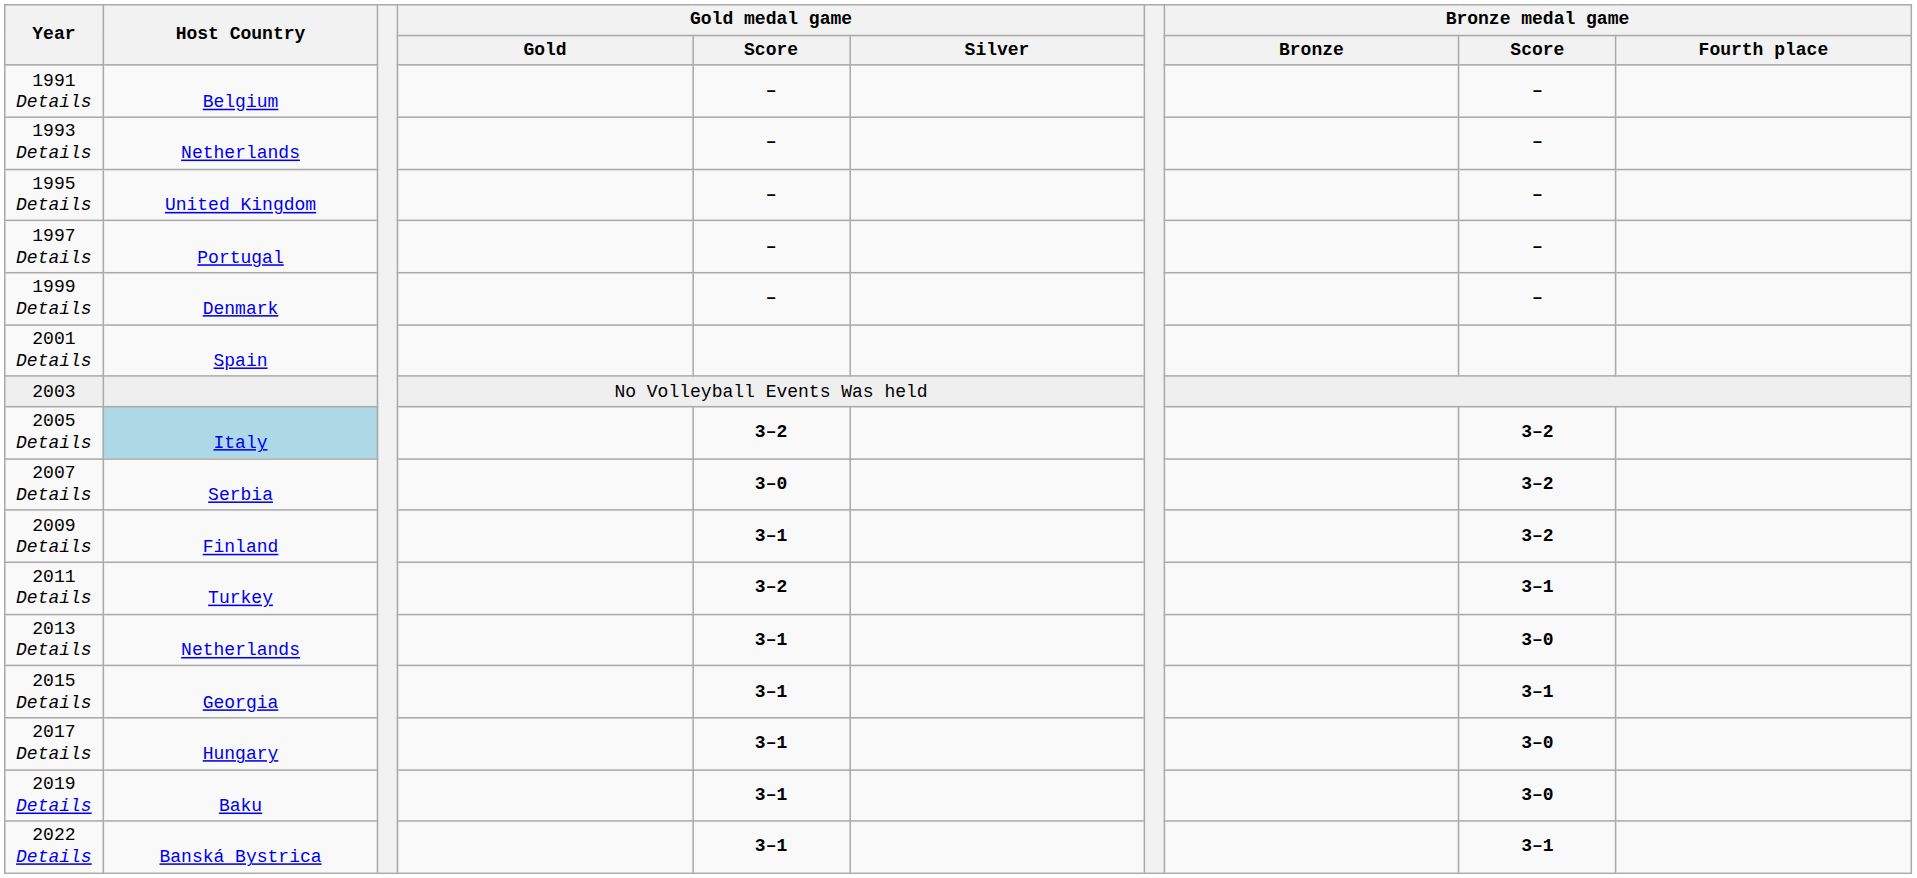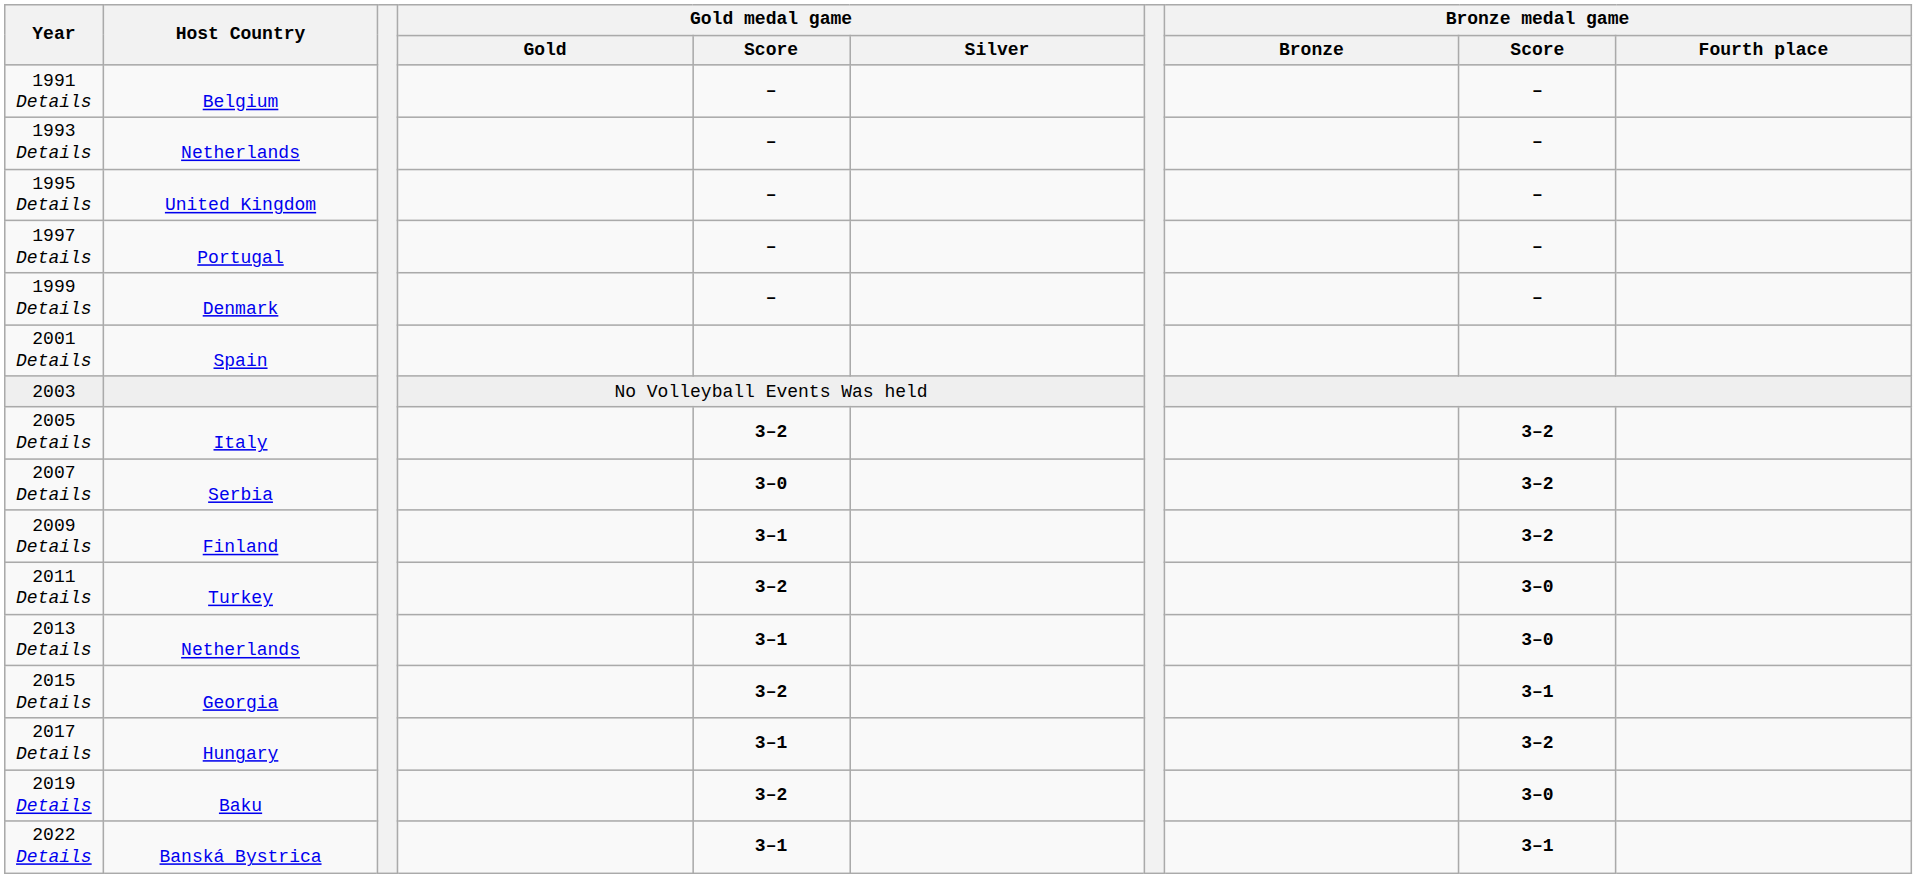2005 Details | Host Country: lightblue background -> no background
2011 Details | Bronze medal game / Score: 3–1 -> 3–0
2015 Details | Gold medal game / Score: 3–1 -> 3–2
2017 Details | Bronze medal game / Score: 3–0 -> 3–2
2019 Details | Gold medal game / Score: 3–1 -> 3–2
